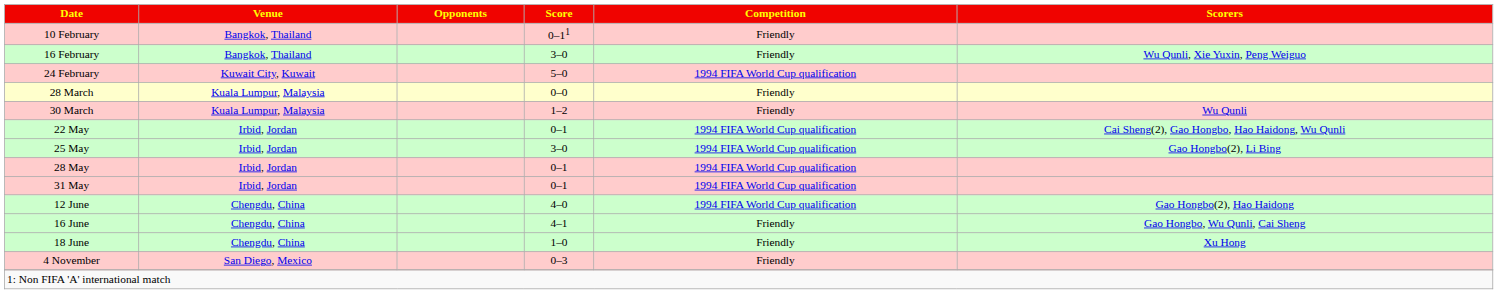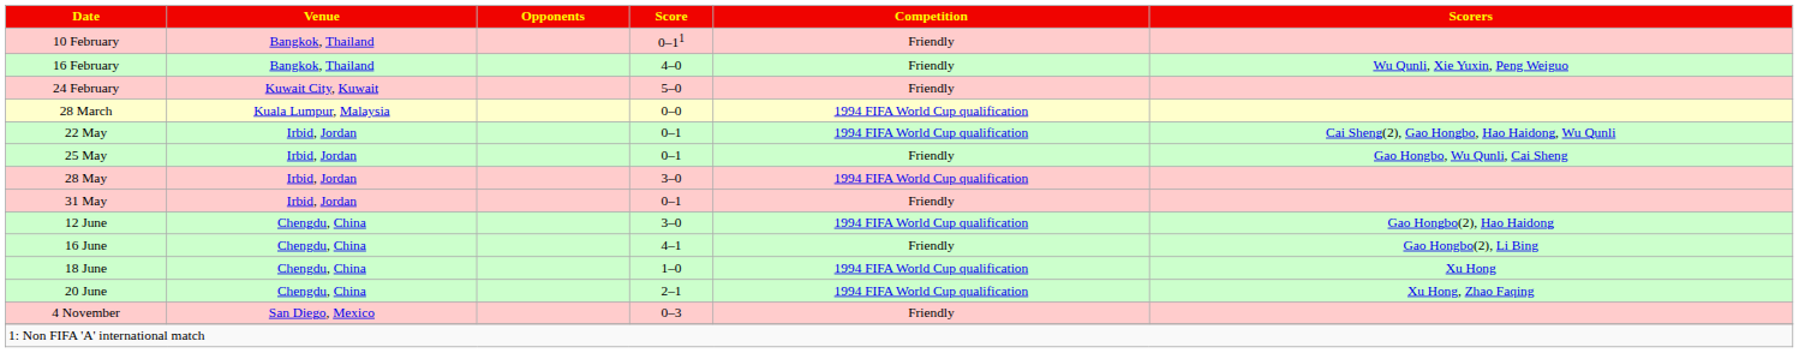16 February | Score: 3–0 -> 4–0
24 February | Competition: 1994 FIFA World Cup qualification -> Friendly
28 March | Competition: Friendly -> 1994 FIFA World Cup qualification
- row: 30 March | Kuala Lumpur, Malaysia | 1–2 | Friendly | Wu Qunli
25 May | Score: 3–0 -> 0–1
25 May | Competition: 1994 FIFA World Cup qualification -> Friendly
25 May | Scorers: Gao Hongbo(2), Li Bing -> Gao Hongbo, Wu Qunli, Cai Sheng
28 May | Score: 0–1 -> 3–0
31 May | Competition: 1994 FIFA World Cup qualification -> Friendly
12 June | Score: 4–0 -> 3–0
16 June | Scorers: Gao Hongbo, Wu Qunli, Cai Sheng -> Gao Hongbo(2), Li Bing
18 June | Competition: Friendly -> 1994 FIFA World Cup qualification
+ row: 20 June | Chengdu, China | 2–1 | 1994 FIFA World Cup qualification | Xu Hong, Zhao Faqing
